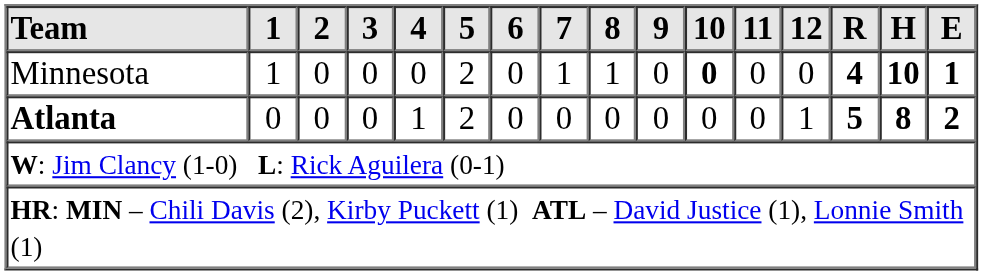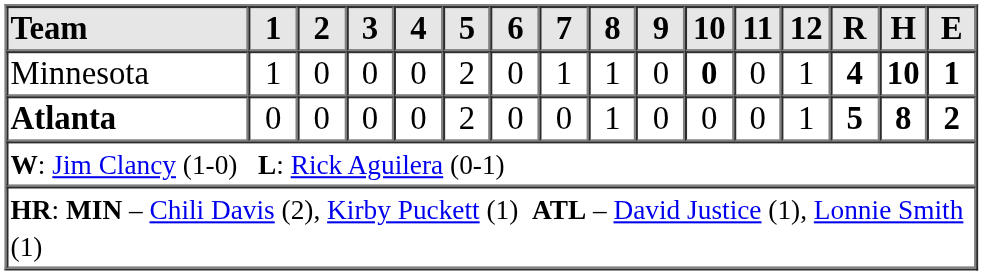Minnesota | 12: 0 -> 1
Atlanta | 4: 1 -> 0
Atlanta | 8: 0 -> 1
